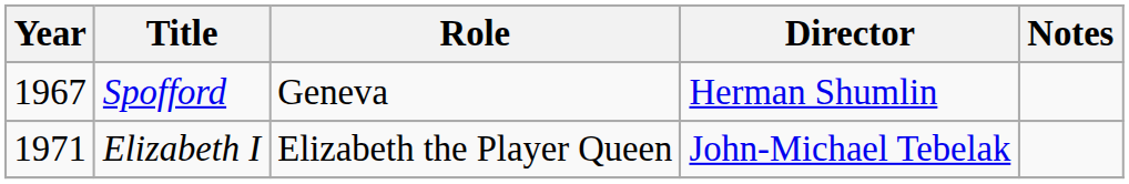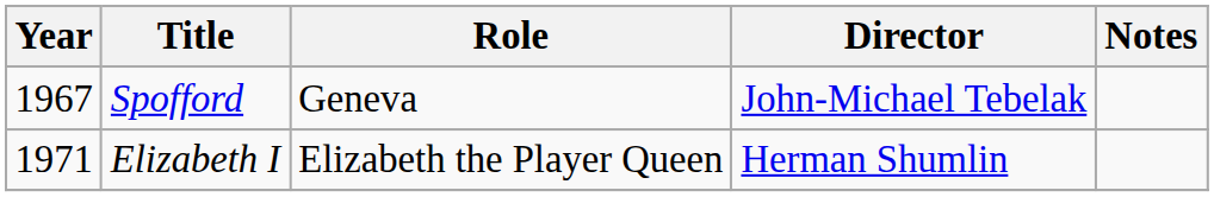Spofford | Director: Herman Shumlin -> John-Michael Tebelak
Elizabeth I | Director: John-Michael Tebelak -> Herman Shumlin
